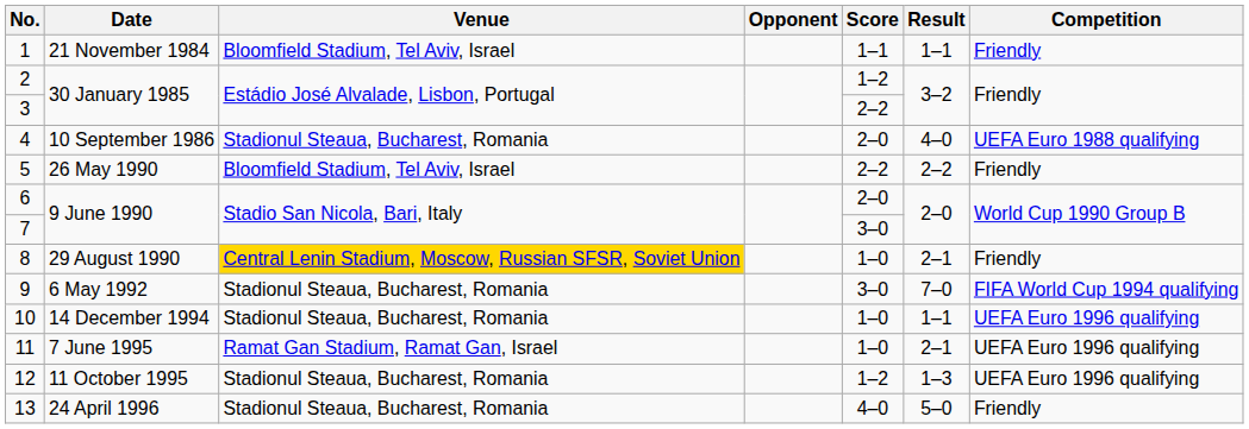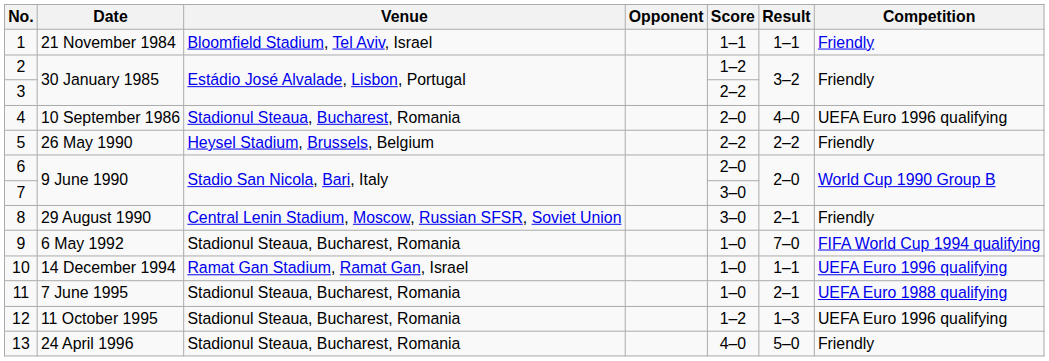4 | Competition: UEFA Euro 1988 qualifying -> UEFA Euro 1996 qualifying
5 | Venue: Bloomfield Stadium, Tel Aviv, Israel -> Heysel Stadium, Brussels, Belgium
8 | Venue: gold background -> no background
8 | Score: 1–0 -> 3–0
9 | Score: 3–0 -> 1–0
10 | Venue: Stadionul Steaua, Bucharest, Romania -> Ramat Gan Stadium, Ramat Gan, Israel
11 | Venue: Ramat Gan Stadium, Ramat Gan, Israel -> Stadionul Steaua, Bucharest, Romania
11 | Competition: UEFA Euro 1996 qualifying -> UEFA Euro 1988 qualifying
